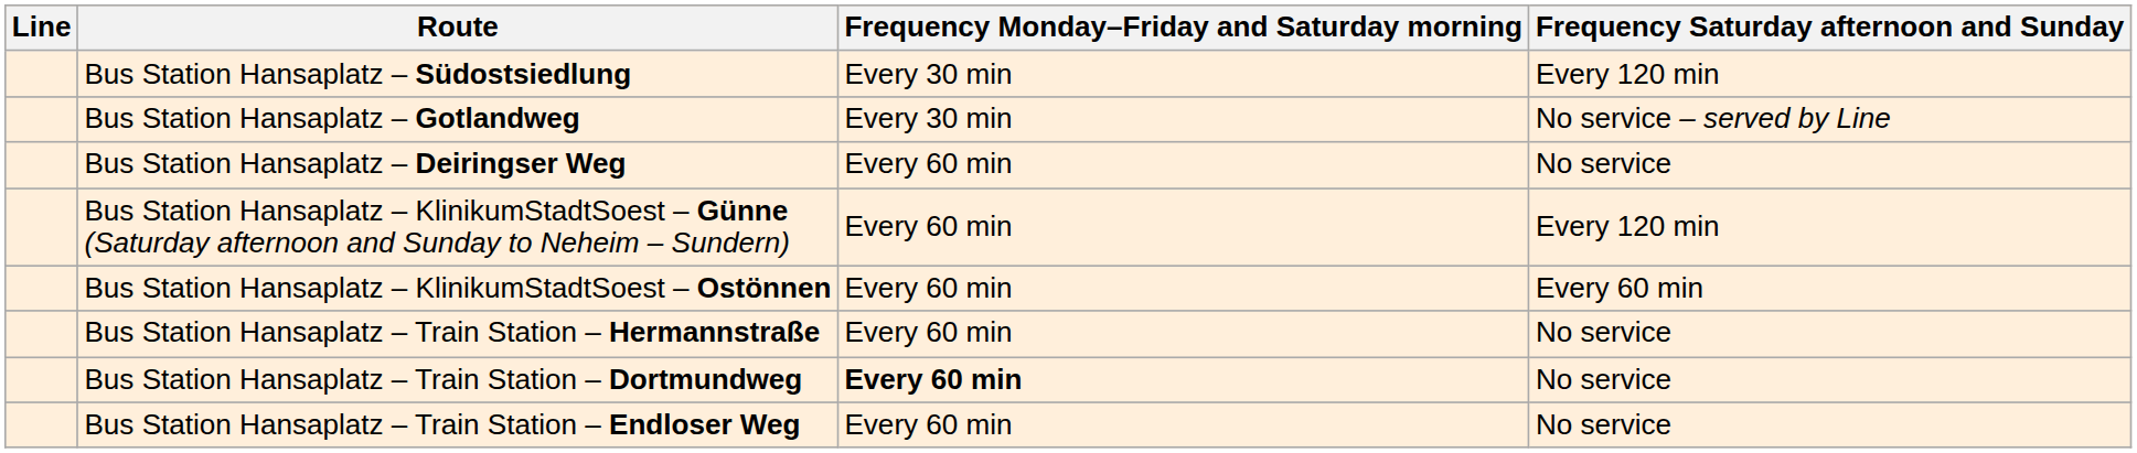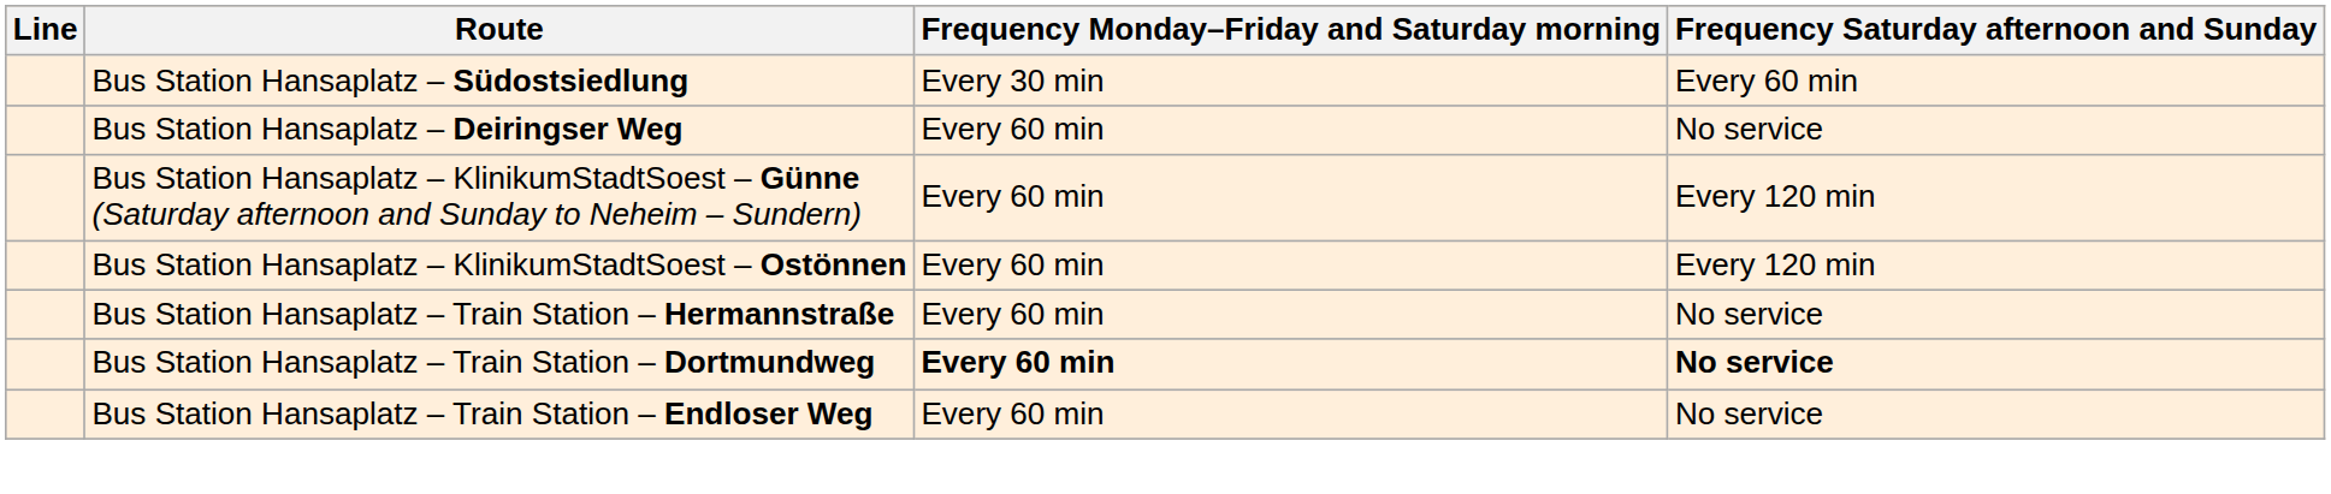Bus Station Hansaplatz – Südostsiedlung | Frequency Saturday afternoon and Sunday: Every 120 min -> Every 60 min
- row: Bus Station Hansaplatz – Gotlandweg | Every 30 min | No service – served by Line
Bus Station Hansaplatz – KlinikumStadtSoest – Ostönnen | Frequency Saturday afternoon and Sunday: Every 60 min -> Every 120 min
Bus Station Hansaplatz – Train Station – Dortmundweg | Frequency Saturday afternoon and Sunday: normal -> bold
